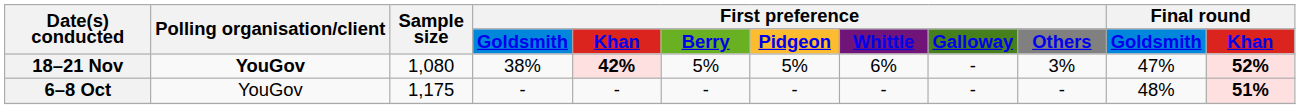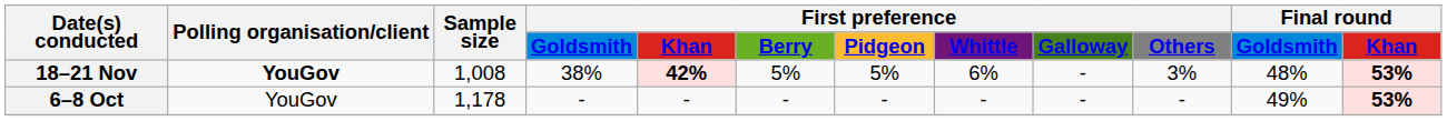18–21 Nov | Sample size: 1,080 -> 1,008
18–21 Nov | Final round / Goldsmith: 47% -> 48%
18–21 Nov | Final round / Khan: 52% -> 53%
6–8 Oct | Sample size: 1,175 -> 1,178
6–8 Oct | Final round / Goldsmith: 48% -> 49%
6–8 Oct | Final round / Khan: 51% -> 53%
